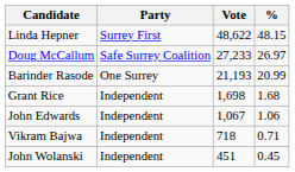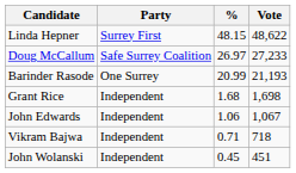columns swapped: Vote <-> %
